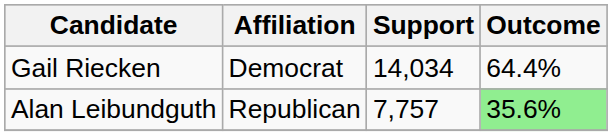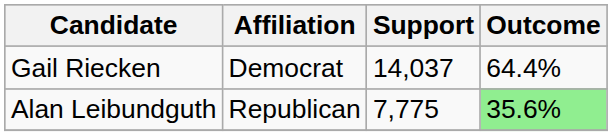Gail Riecken | Support: 14,034 -> 14,037
Alan Leibundguth | Support: 7,757 -> 7,775
